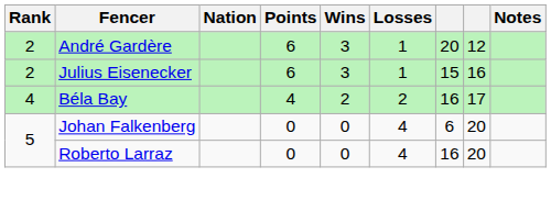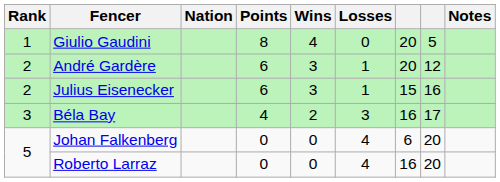+ row: 1 | Giulio Gaudini | 8 | 4 | 0 | 20 | 5
Béla Bay | Rank: 4 -> 3
Béla Bay | Losses: 2 -> 3
